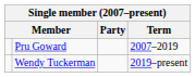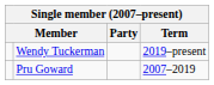rows swapped: Pru Goward <-> Wendy Tuckerman
